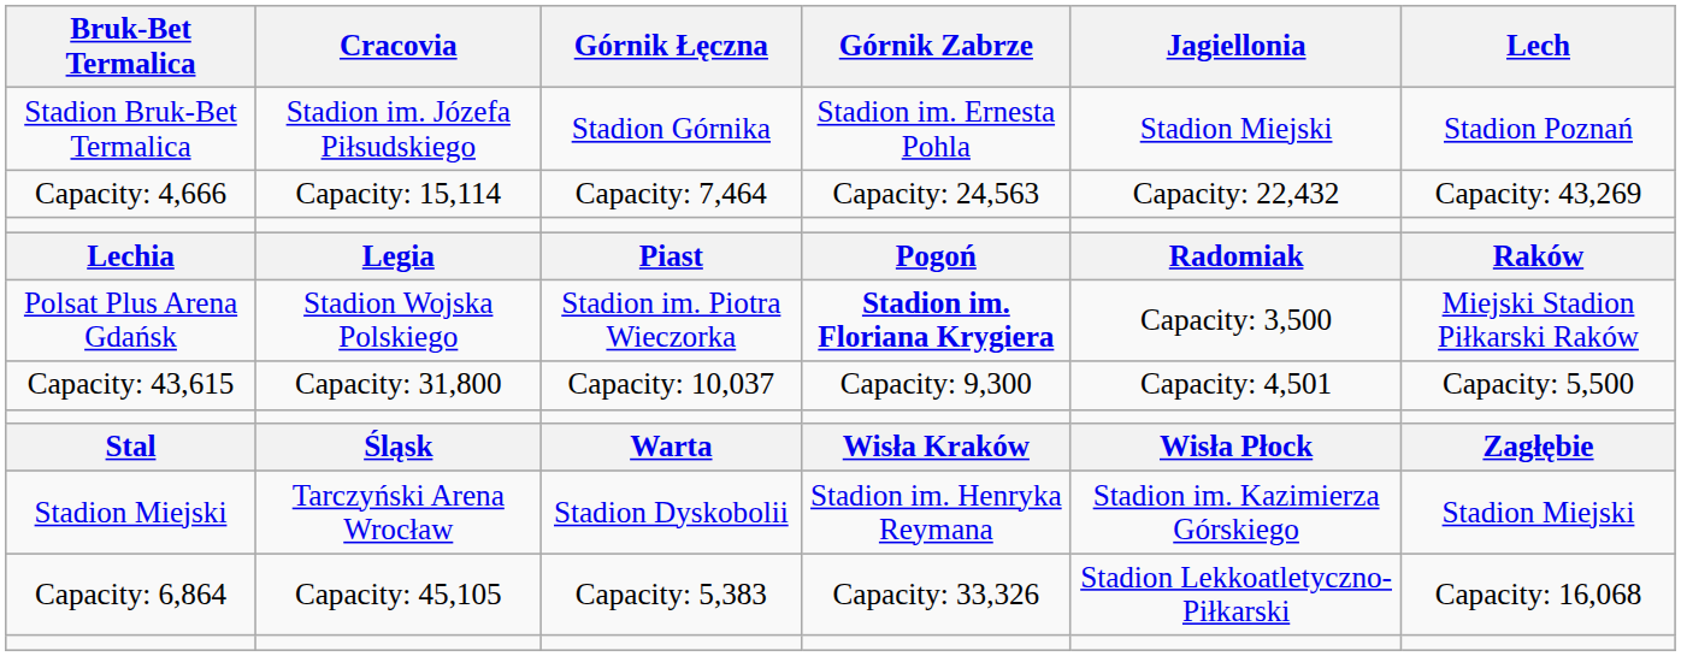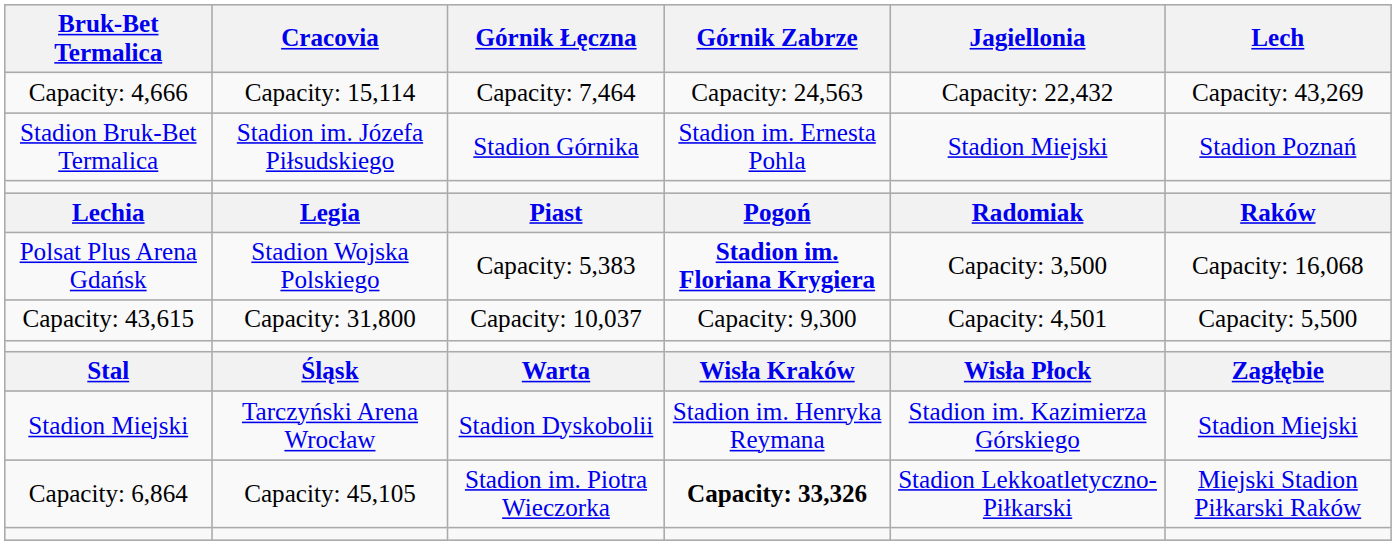rows swapped: Stadion Bruk-Bet Termalica <-> Capacity: 4,666
Polsat Plus Arena Gdańsk | Górnik Łęczna: Stadion im. Piotra Wieczorka -> Capacity: 5,383
Polsat Plus Arena Gdańsk | Lech: Miejski Stadion Piłkarski Raków -> Capacity: 16,068
Capacity: 6,864 | Górnik Łęczna: Capacity: 5,383 -> Stadion im. Piotra Wieczorka
Capacity: 6,864 | Górnik Zabrze: normal -> bold
Capacity: 6,864 | Lech: Capacity: 16,068 -> Miejski Stadion Piłkarski Raków
